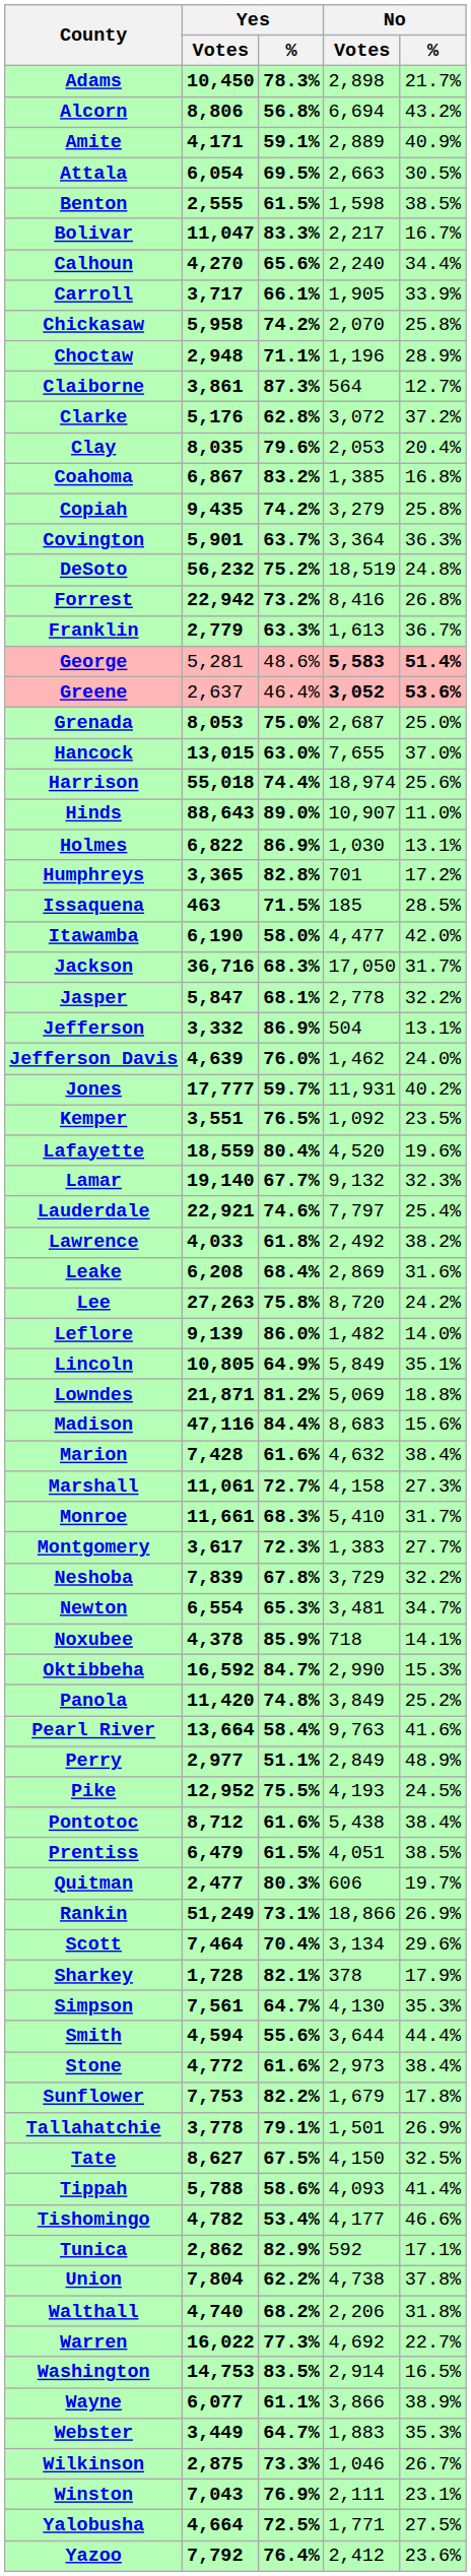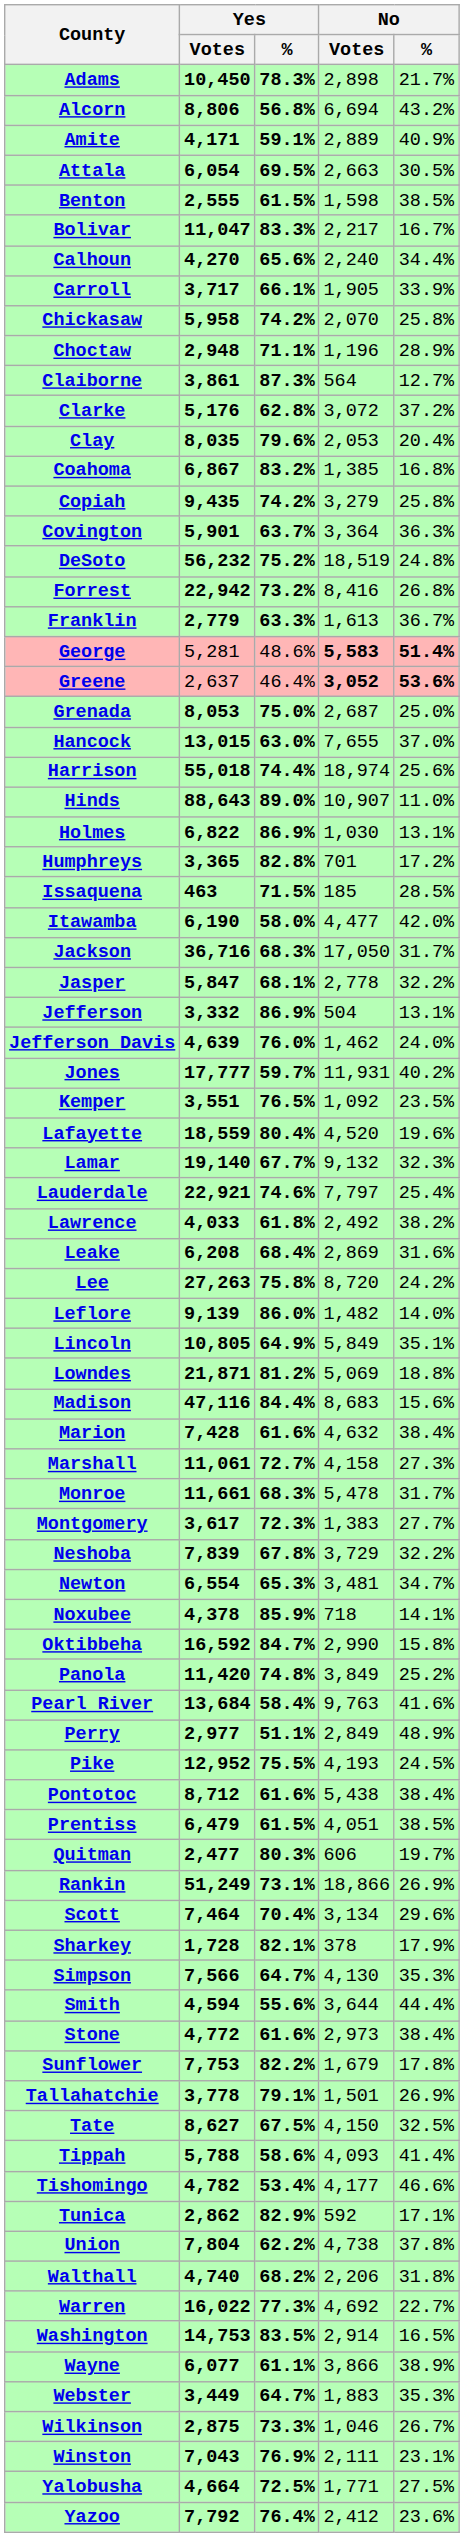Monroe | No / Votes: 5,410 -> 5,478
Oktibbeha | No / %: 15.3% -> 15.8%
Pearl River | Yes / Votes: 13,664 -> 13,684
Simpson | Yes / Votes: 7,561 -> 7,566
